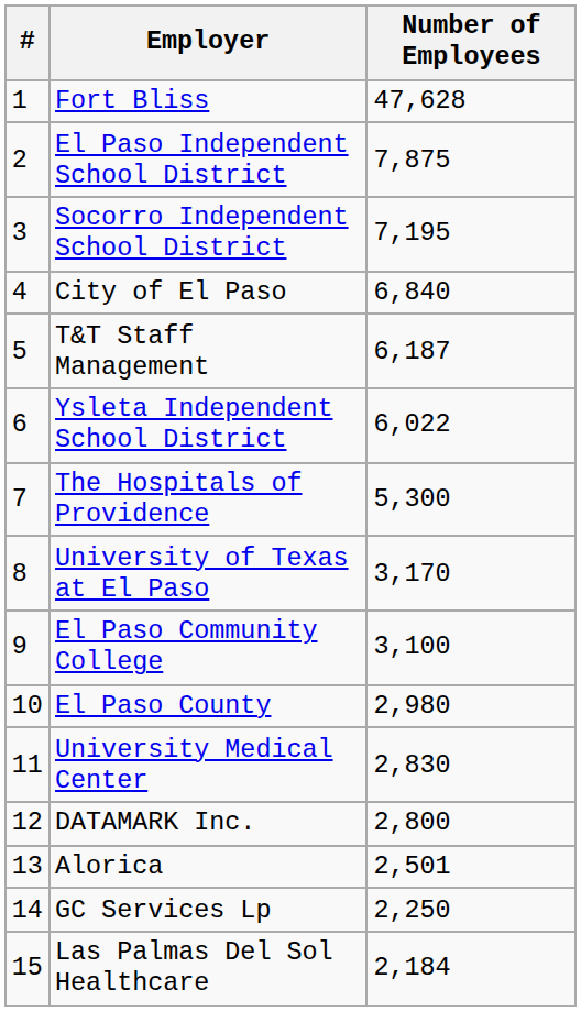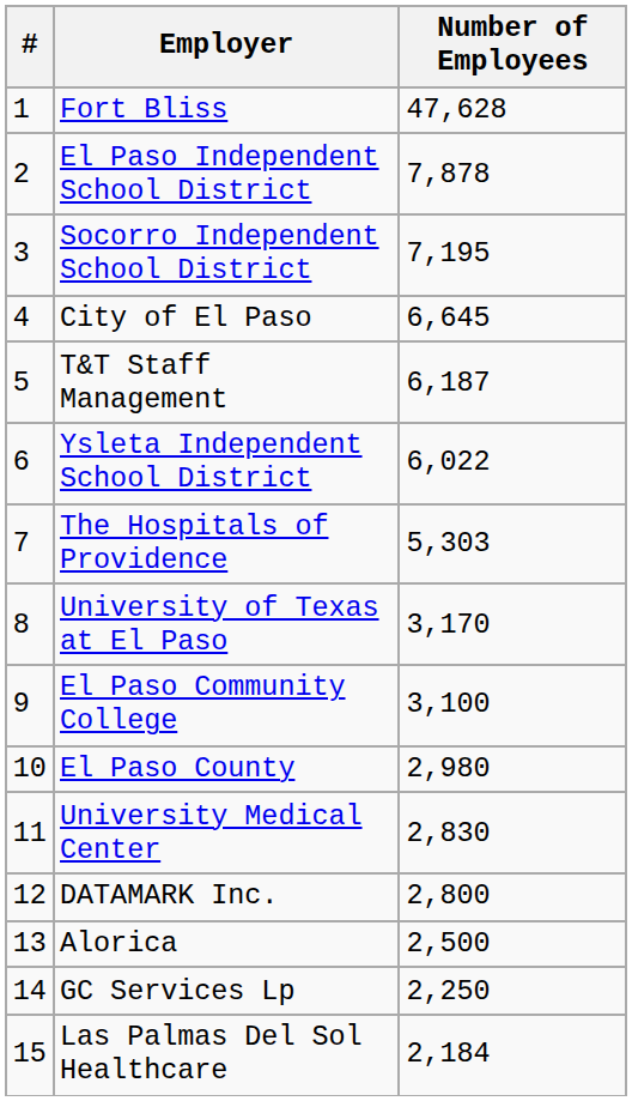El Paso Independent School District | Number of Employees: 7,875 -> 7,878
City of El Paso | Number of Employees: 6,840 -> 6,645
The Hospitals of Providence | Number of Employees: 5,300 -> 5,303
Alorica | Number of Employees: 2,501 -> 2,500
